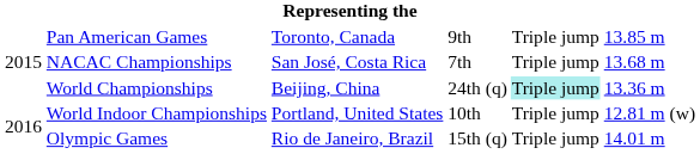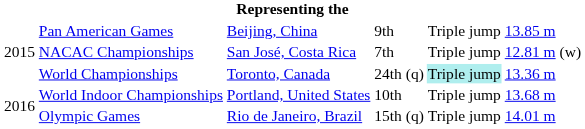Pan American Games | column 3: Toronto, Canada -> Beijing, China
NACAC Championships | column 6: 13.68 m -> 12.81 m (w)
World Championships | column 3: Beijing, China -> Toronto, Canada
World Indoor Championships | column 6: 12.81 m (w) -> 13.68 m
